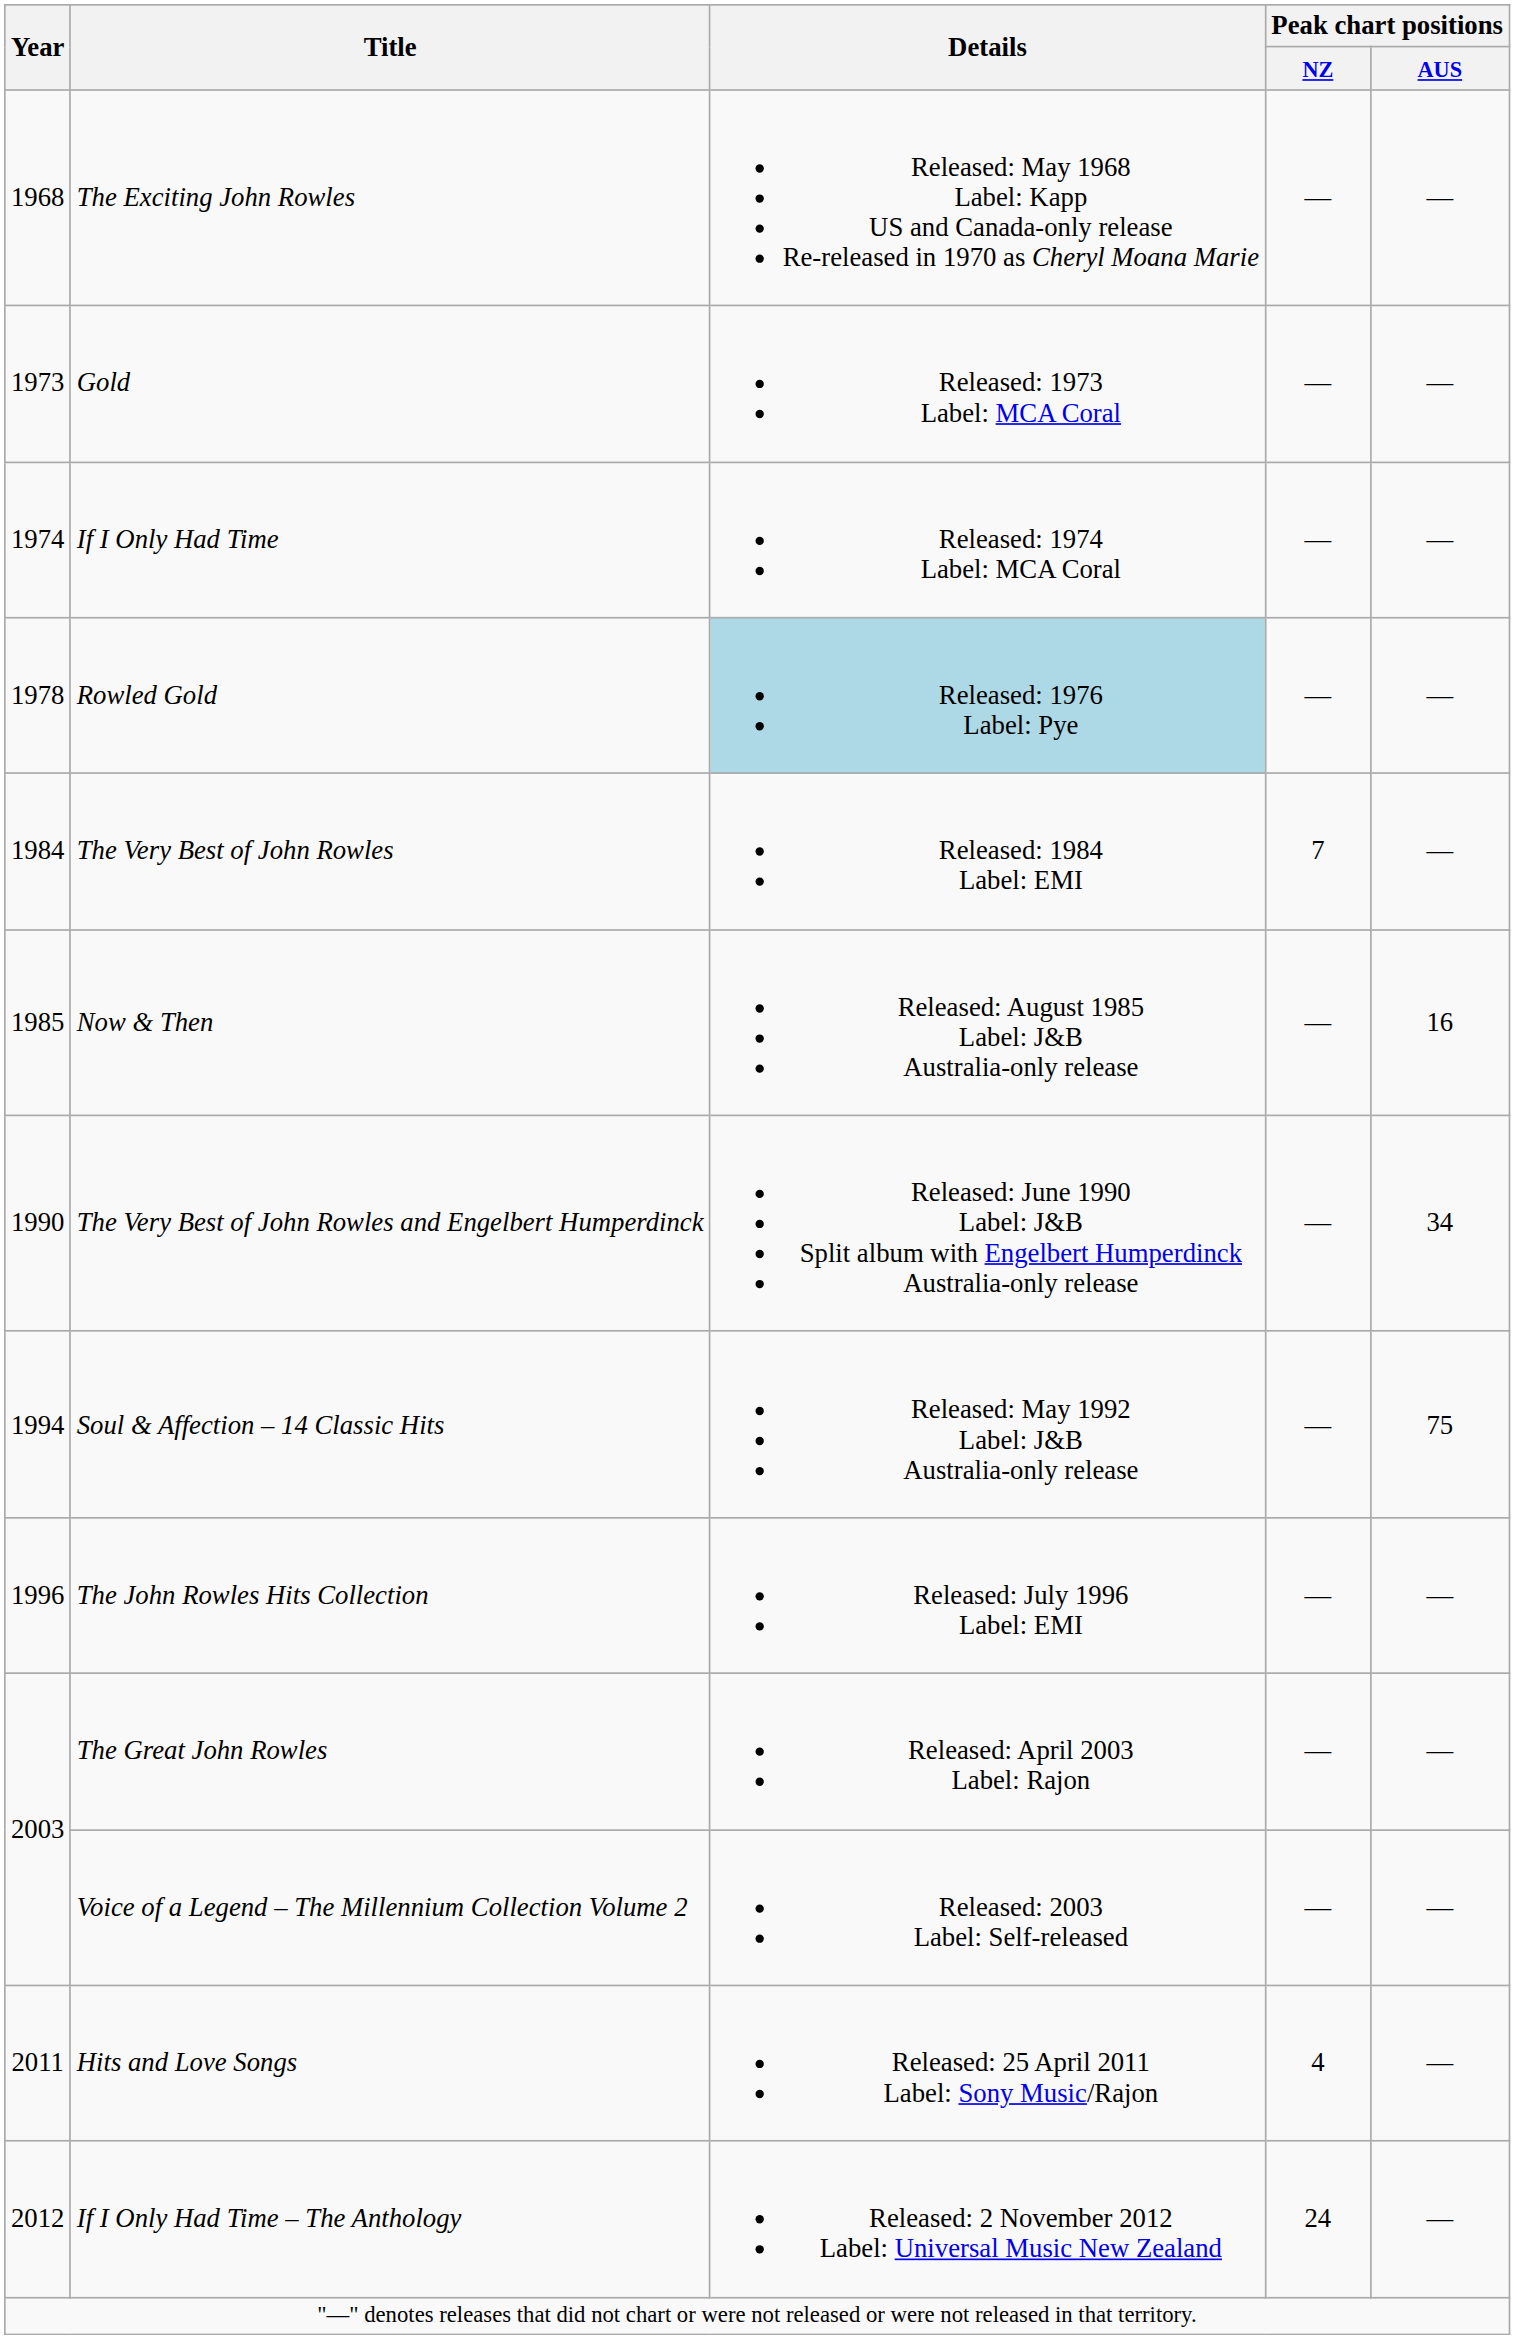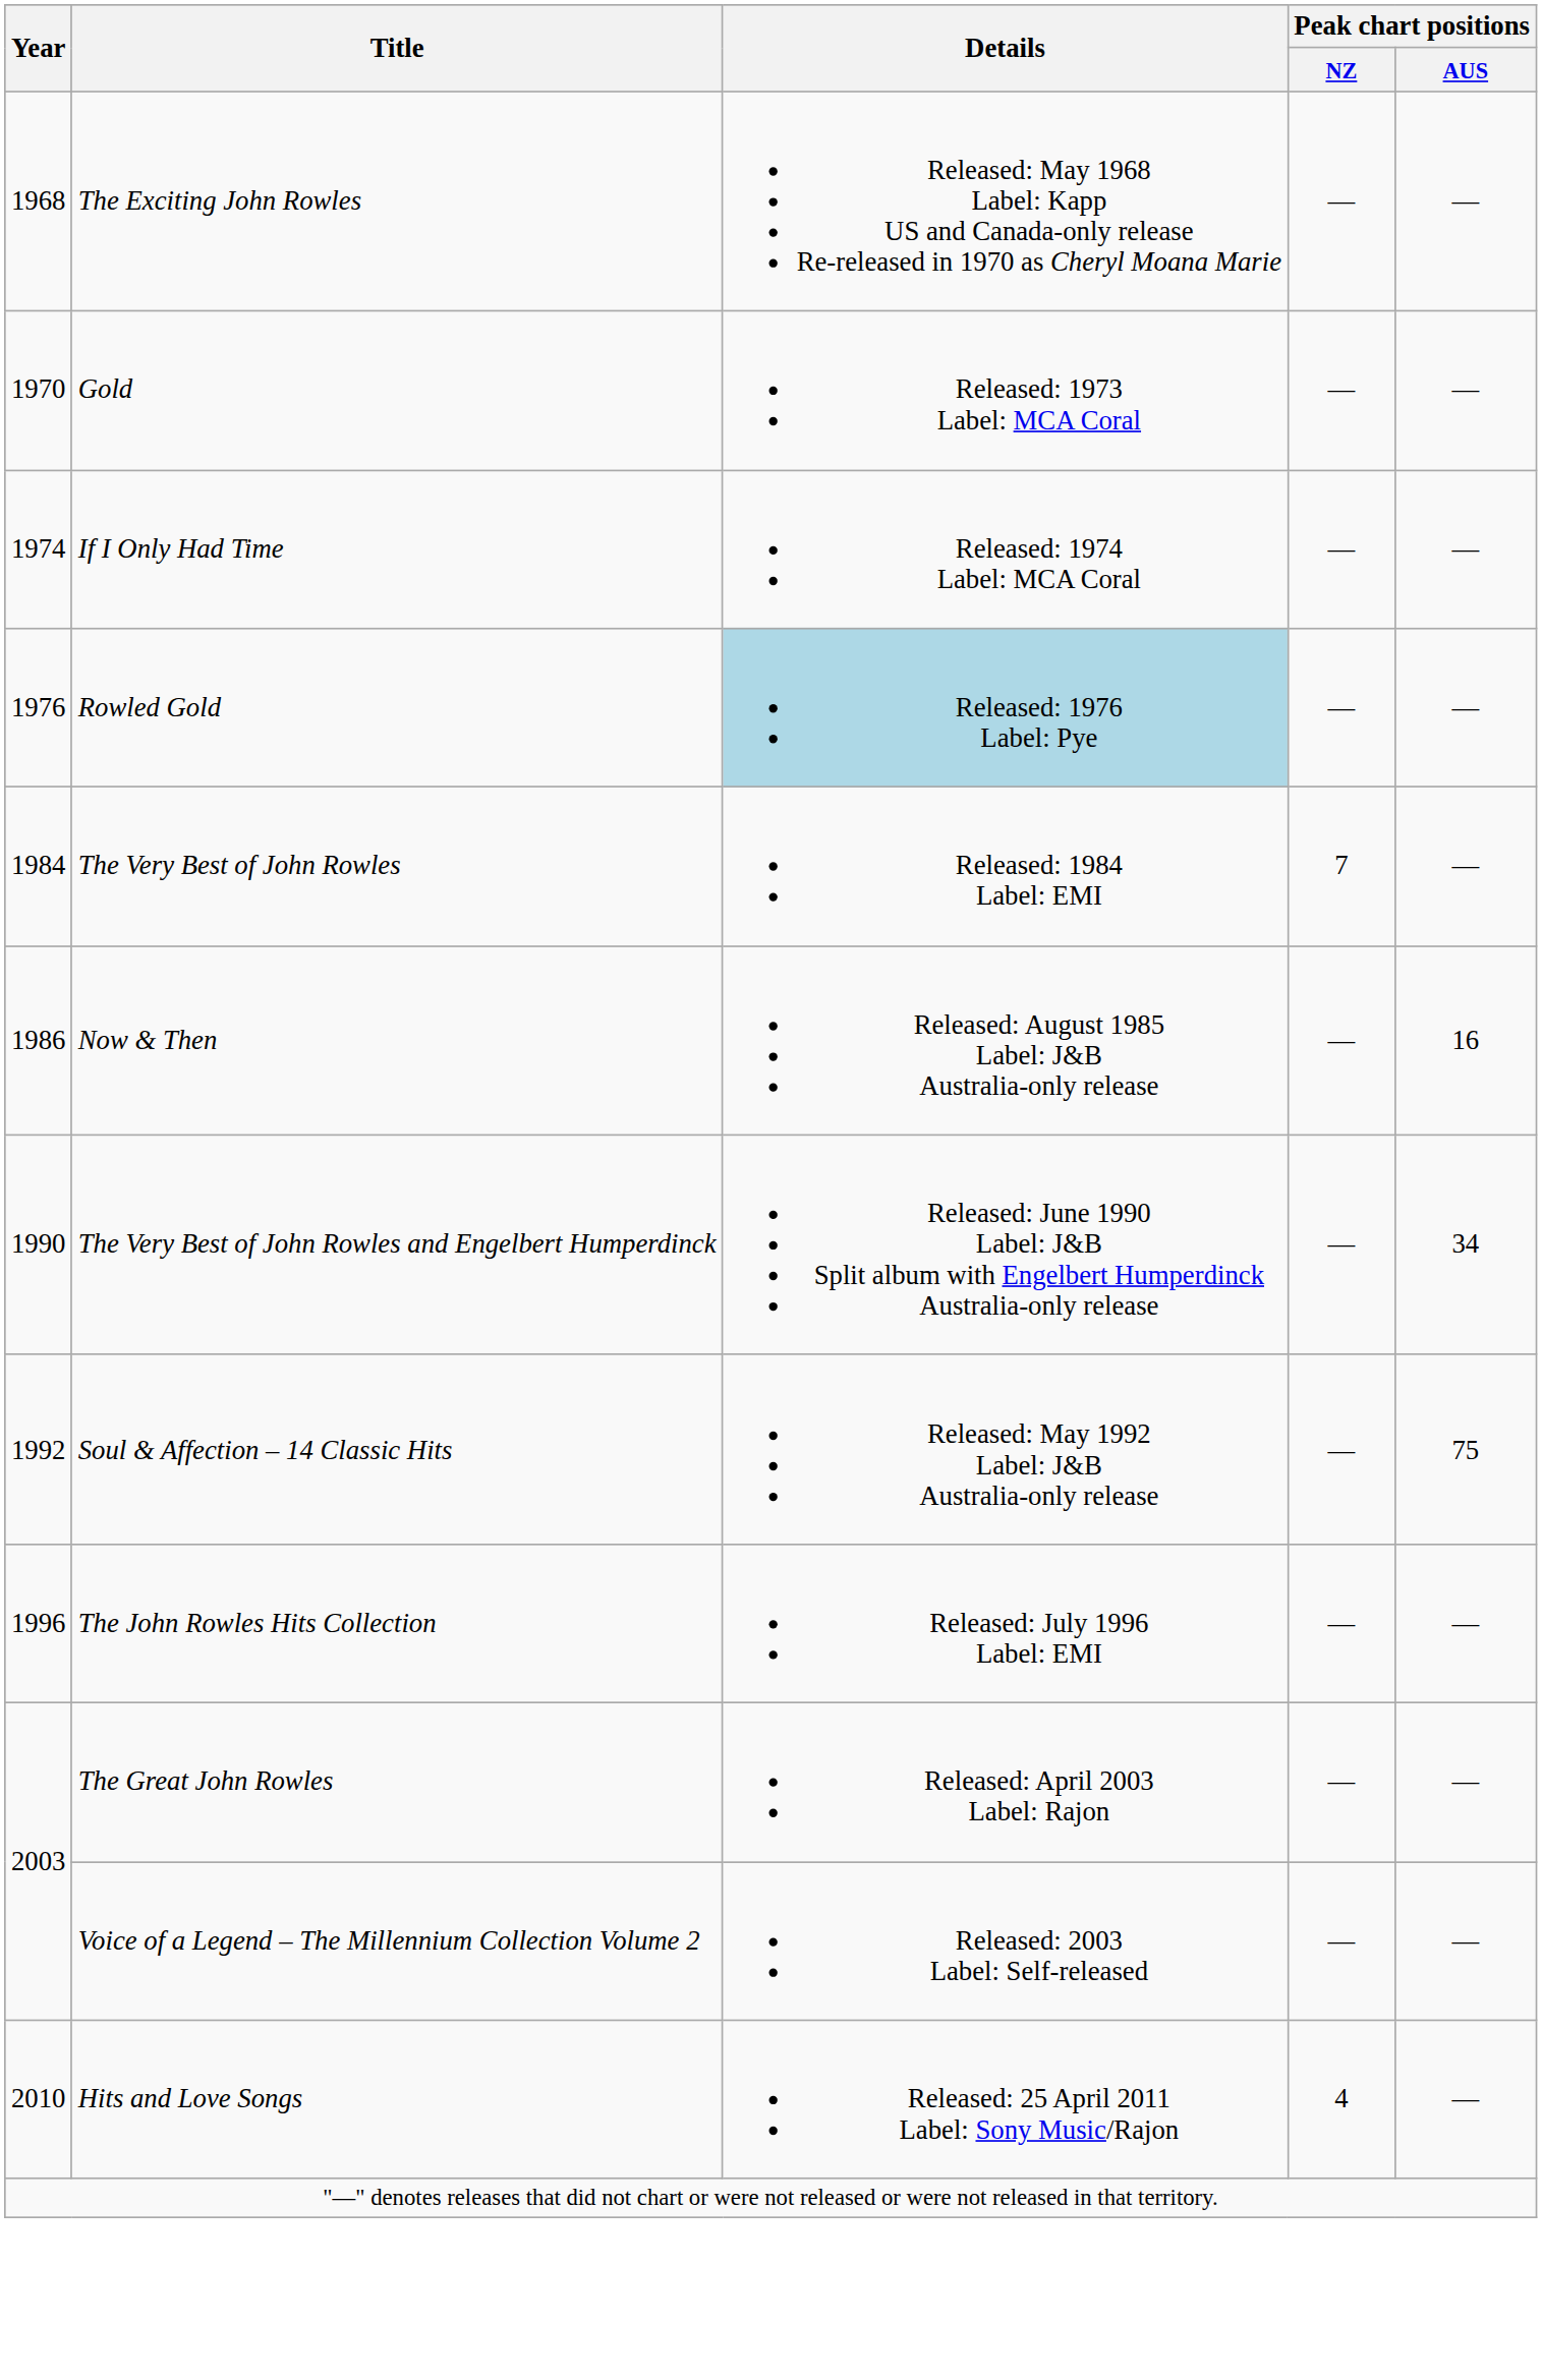Gold | Year: 1973 -> 1970
Rowled Gold | Year: 1978 -> 1976
Now & Then | Year: 1985 -> 1986
Soul & Affection – 14 Classic Hits | Year: 1994 -> 1992
Hits and Love Songs | Year: 2011 -> 2010
- row: 2012 | If I Only Had Time – The Anthology | Released: 2 November 2012 Label: Universal Music New Zealand | 24 | —
